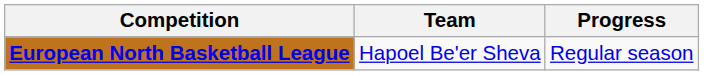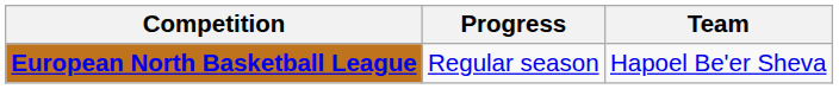columns swapped: Team <-> Progress
